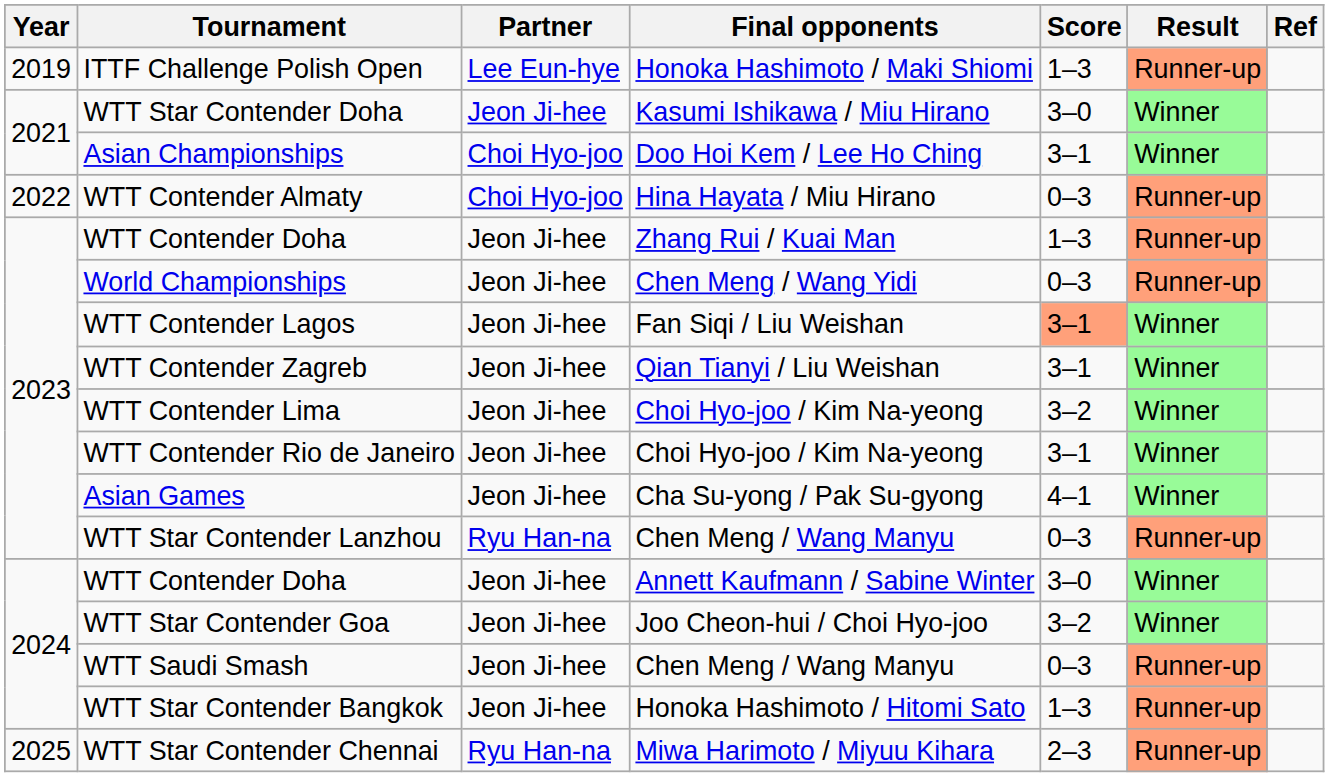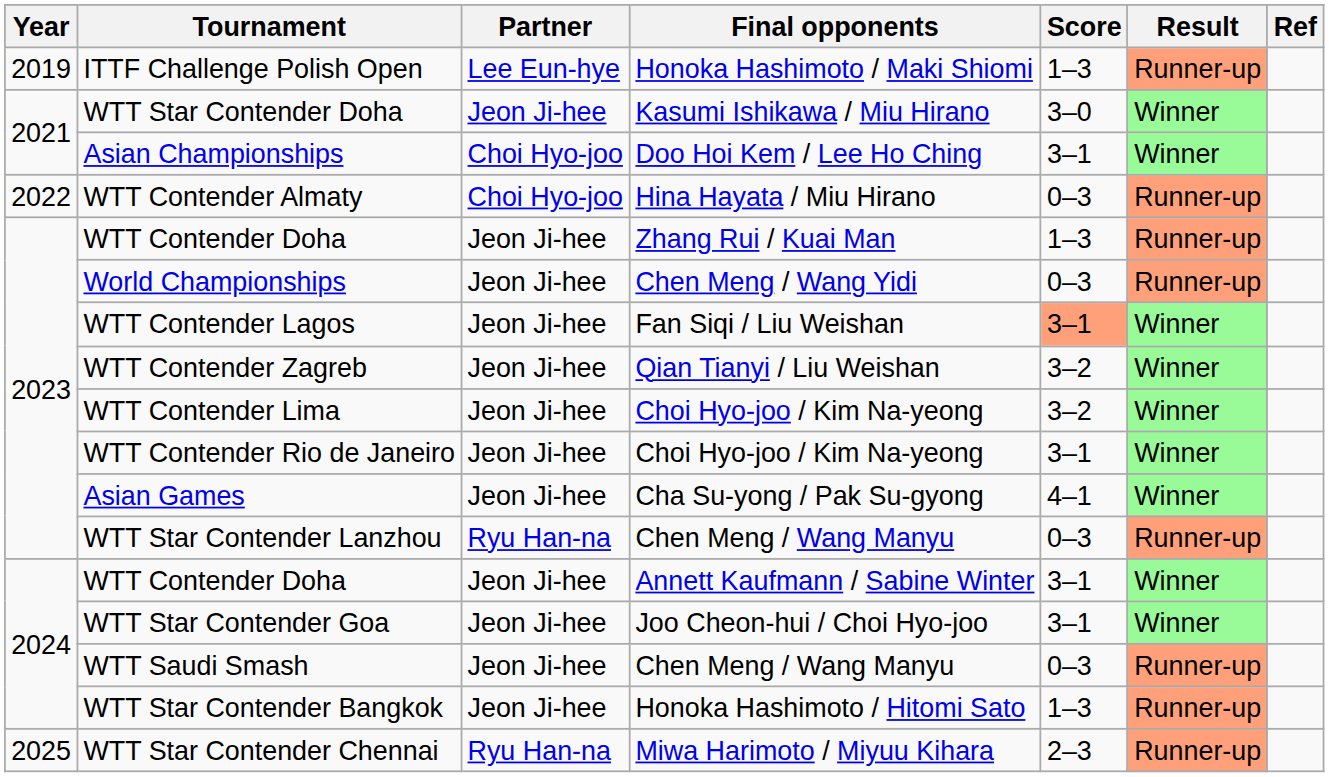WTT Contender Zagreb | Score: 3–1 -> 3–2
WTT Contender Doha / Annett Kaufmann / Sabine Winter | Score: 3–0 -> 3–1
WTT Star Contender Goa | Score: 3–2 -> 3–1
